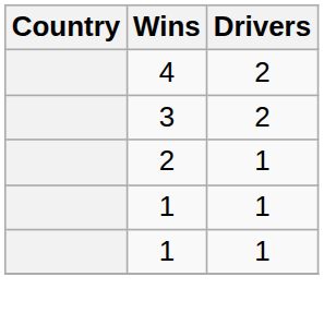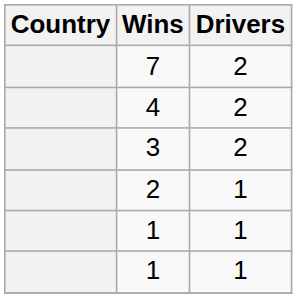+ row: 7 | 2
